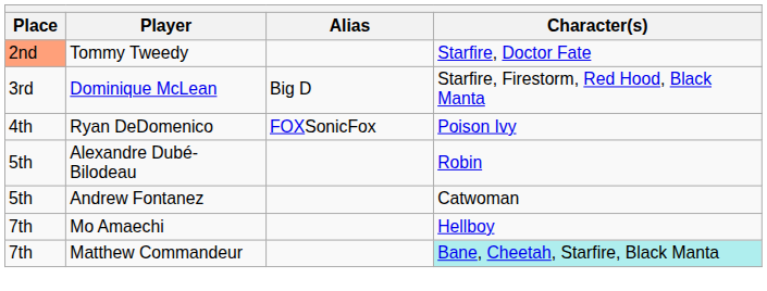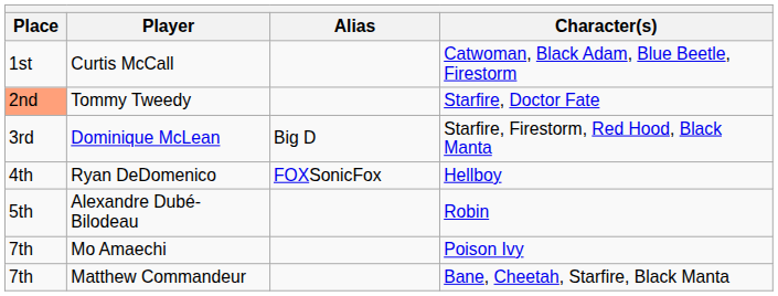+ row: 1st | Curtis McCall | Catwoman, Black Adam, Blue Beetle, Firestorm
Ryan DeDomenico | Character(s): Poison Ivy -> Hellboy
- row: 5th | Andrew Fontanez | Catwoman
Mo Amaechi | Character(s): Hellboy -> Poison Ivy
Matthew Commandeur | Character(s): paleturquoise background -> no background
